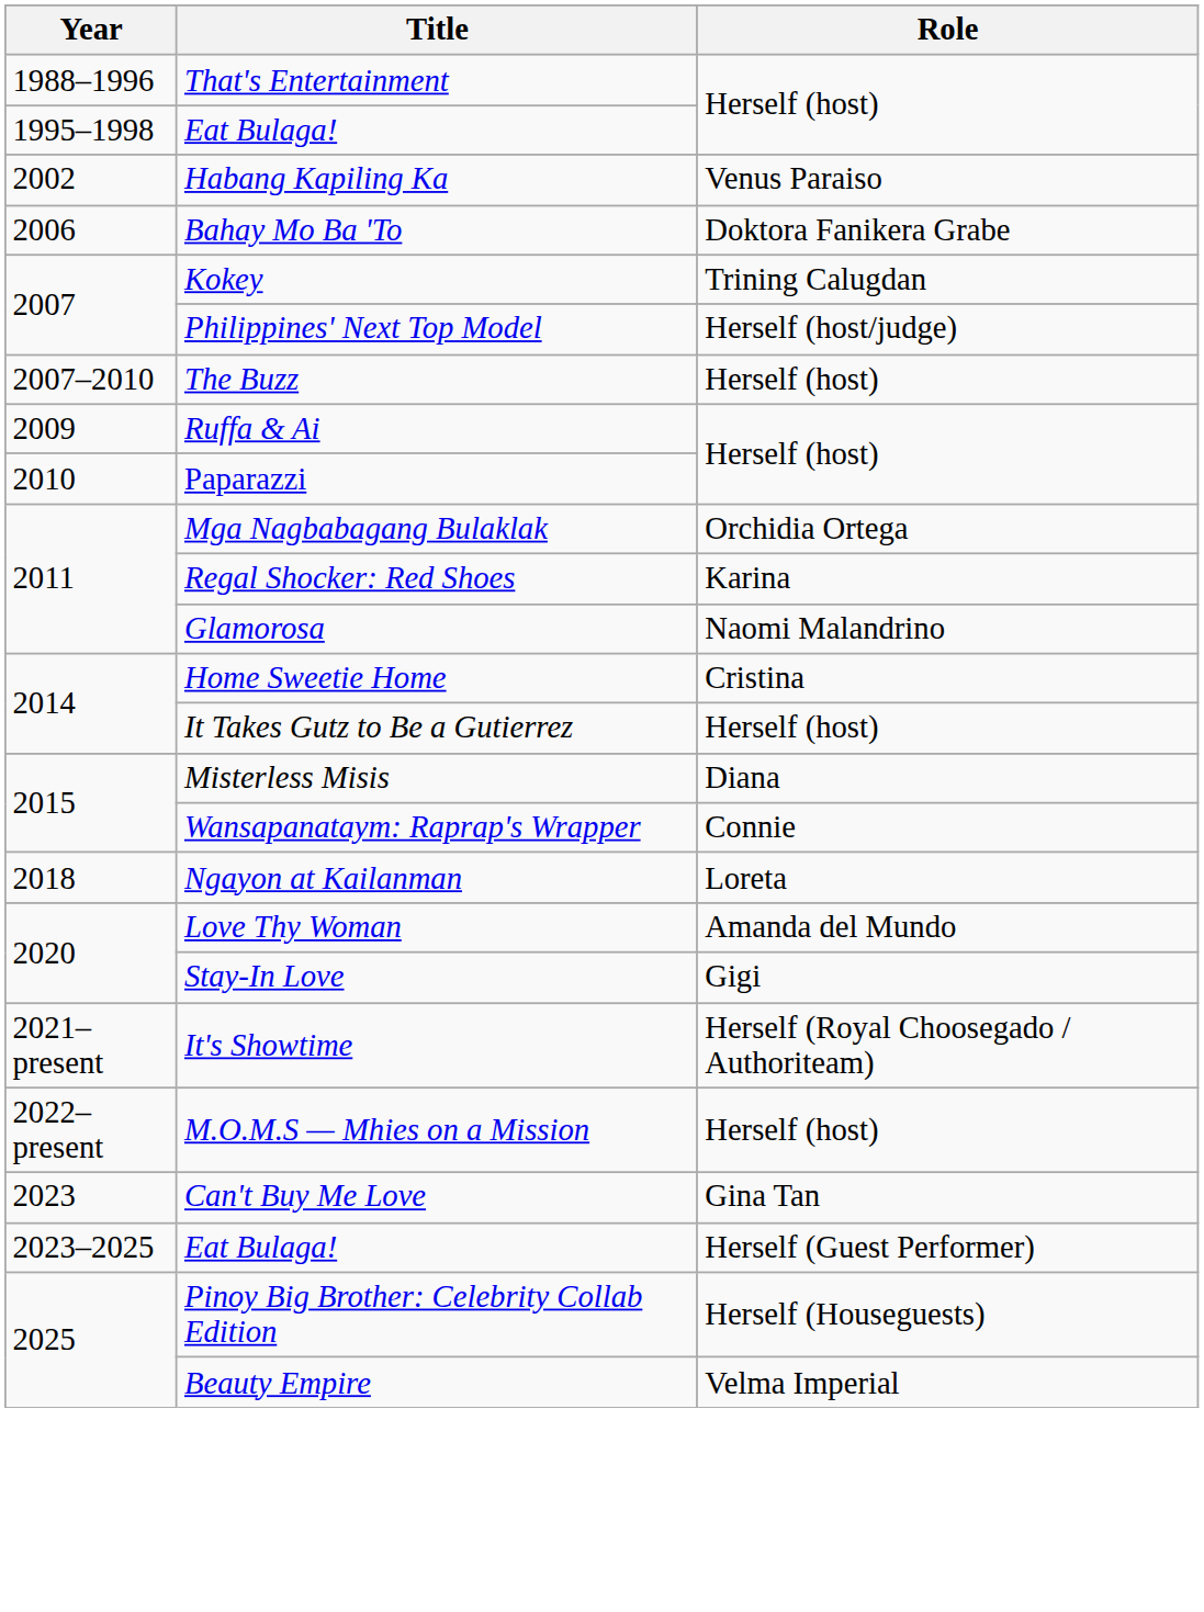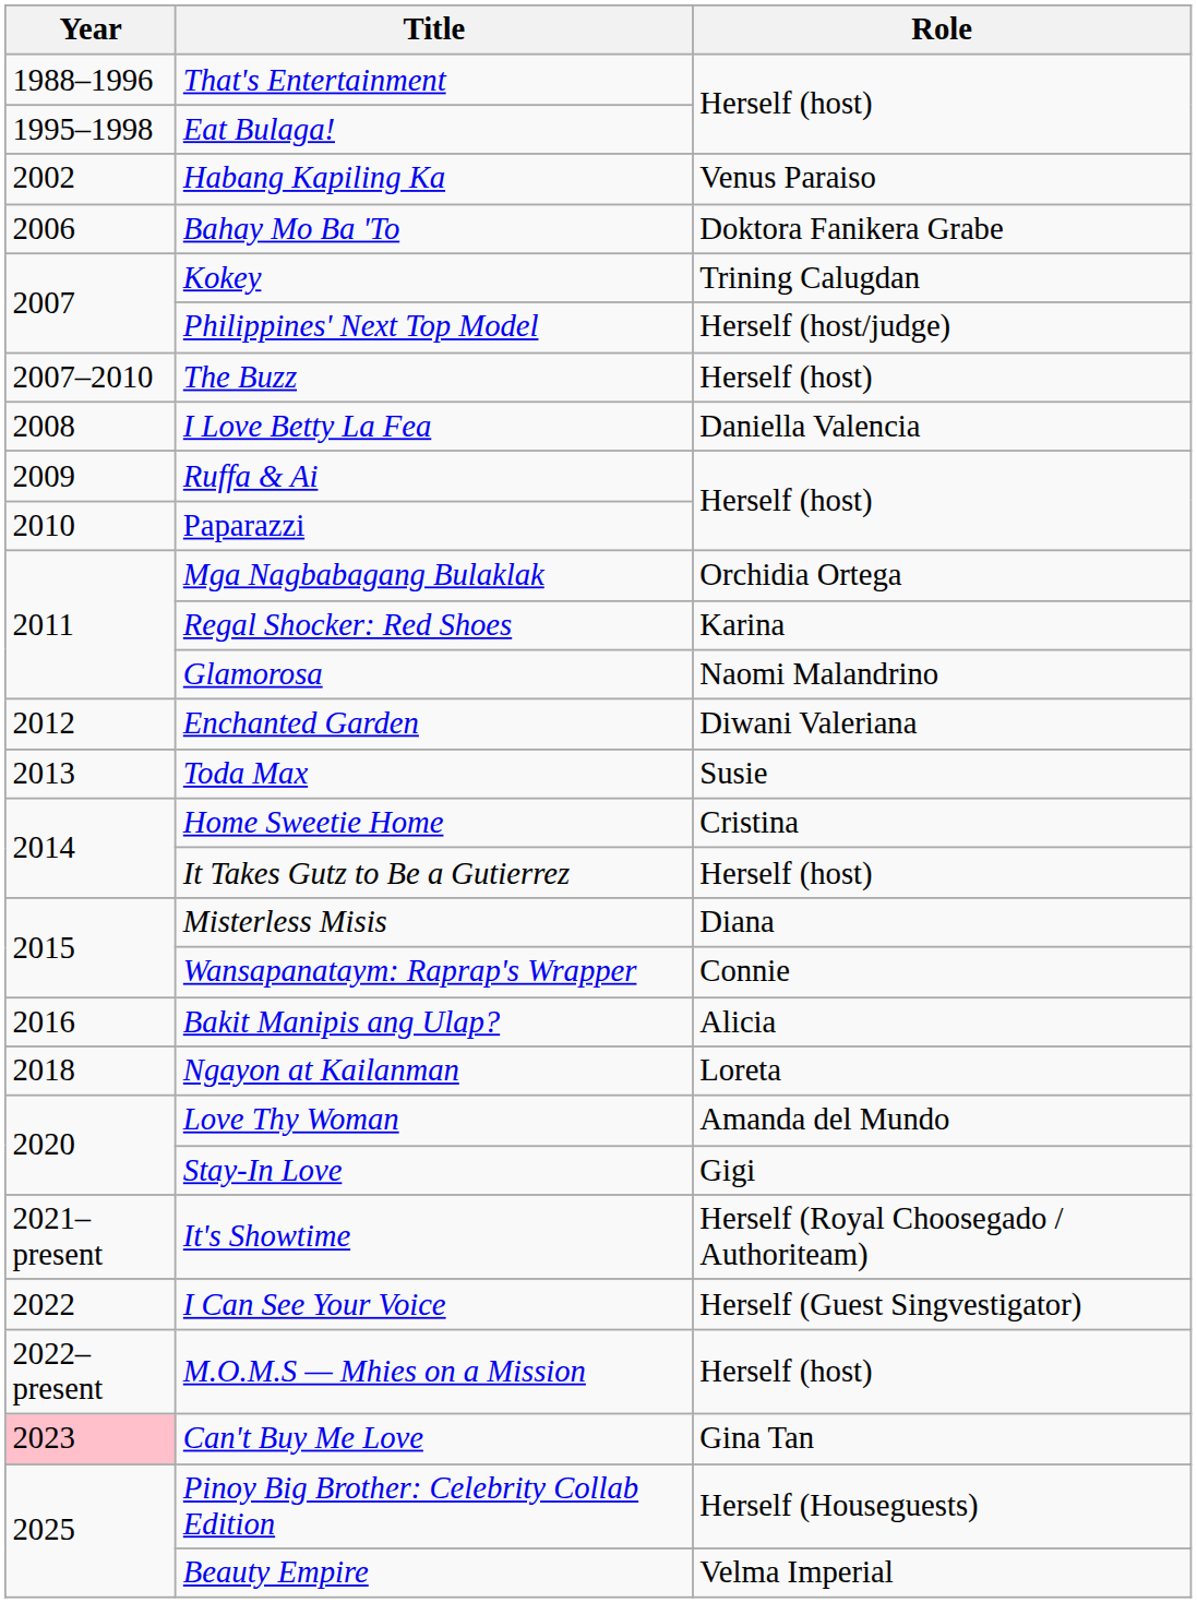+ row: 2008 | I Love Betty La Fea | Daniella Valencia
+ row: 2012 | Enchanted Garden | Diwani Valeriana
+ row: 2013 | Toda Max | Susie
+ row: 2016 | Bakit Manipis ang Ulap? | Alicia
+ row: 2022 | I Can See Your Voice | Herself (Guest Singvestigator)
Can't Buy Me Love | Year: no background -> pink background
- row: 2023–2025 | Eat Bulaga! | Herself (Guest Performer)
